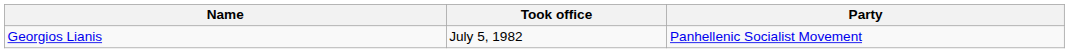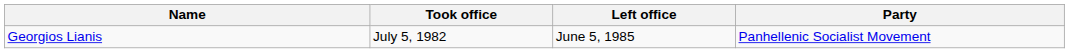+ column: Left office | June 5, 1985
